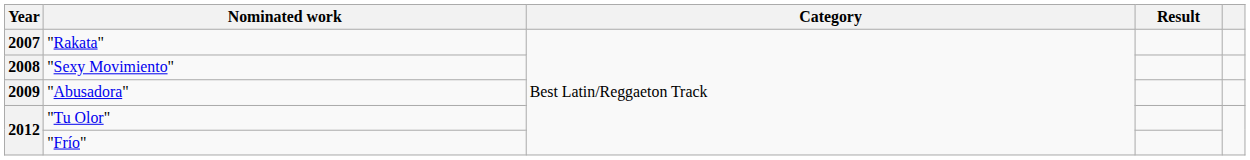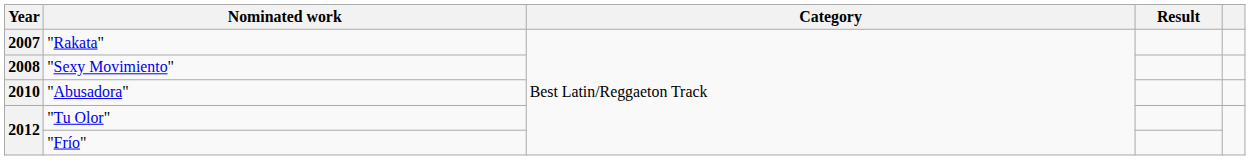"Abusadora" | Year: 2009 -> 2010
